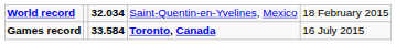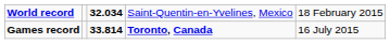Games record | column 3: 33.584 -> 33.814
